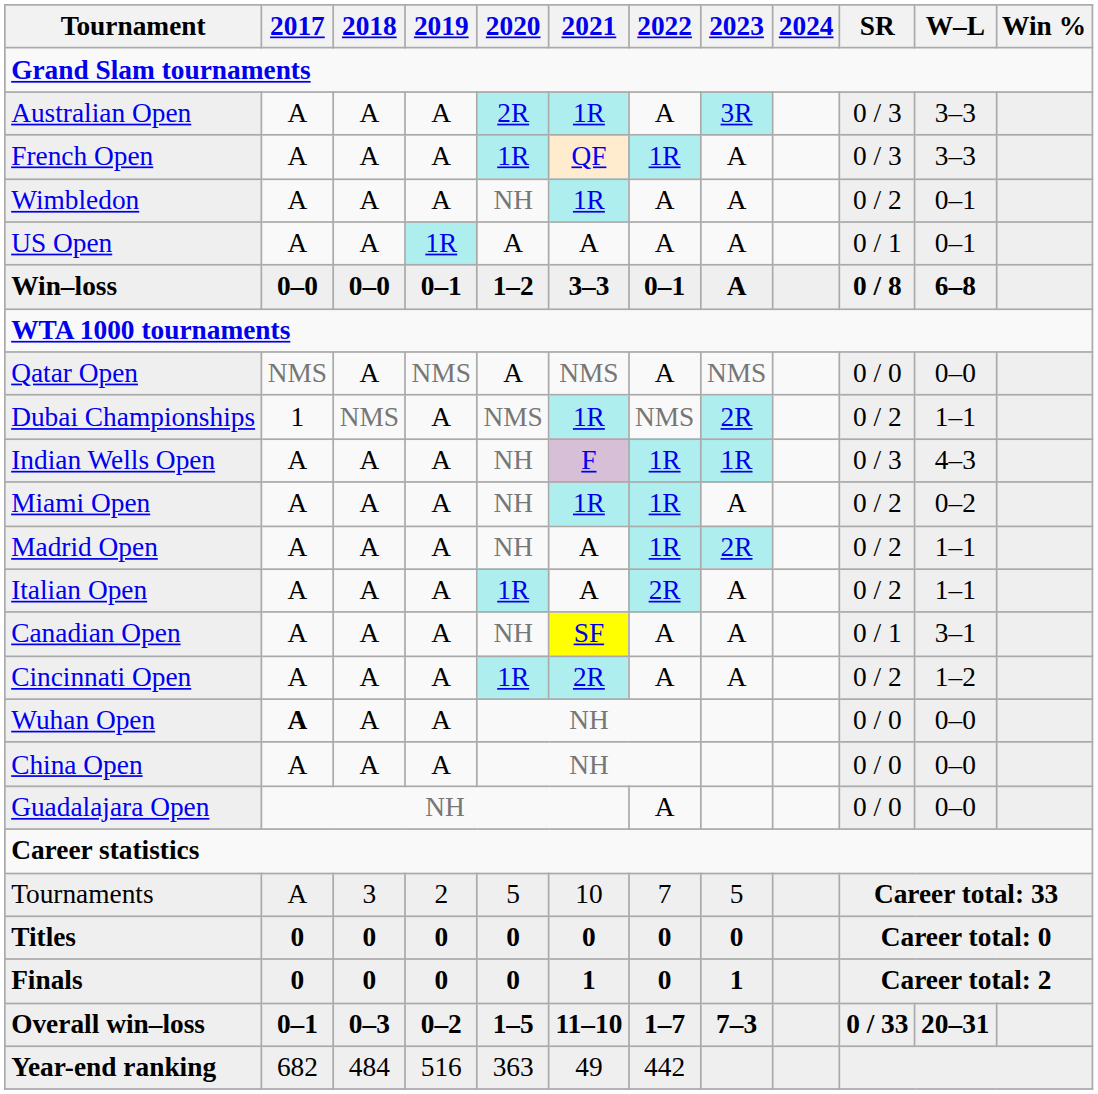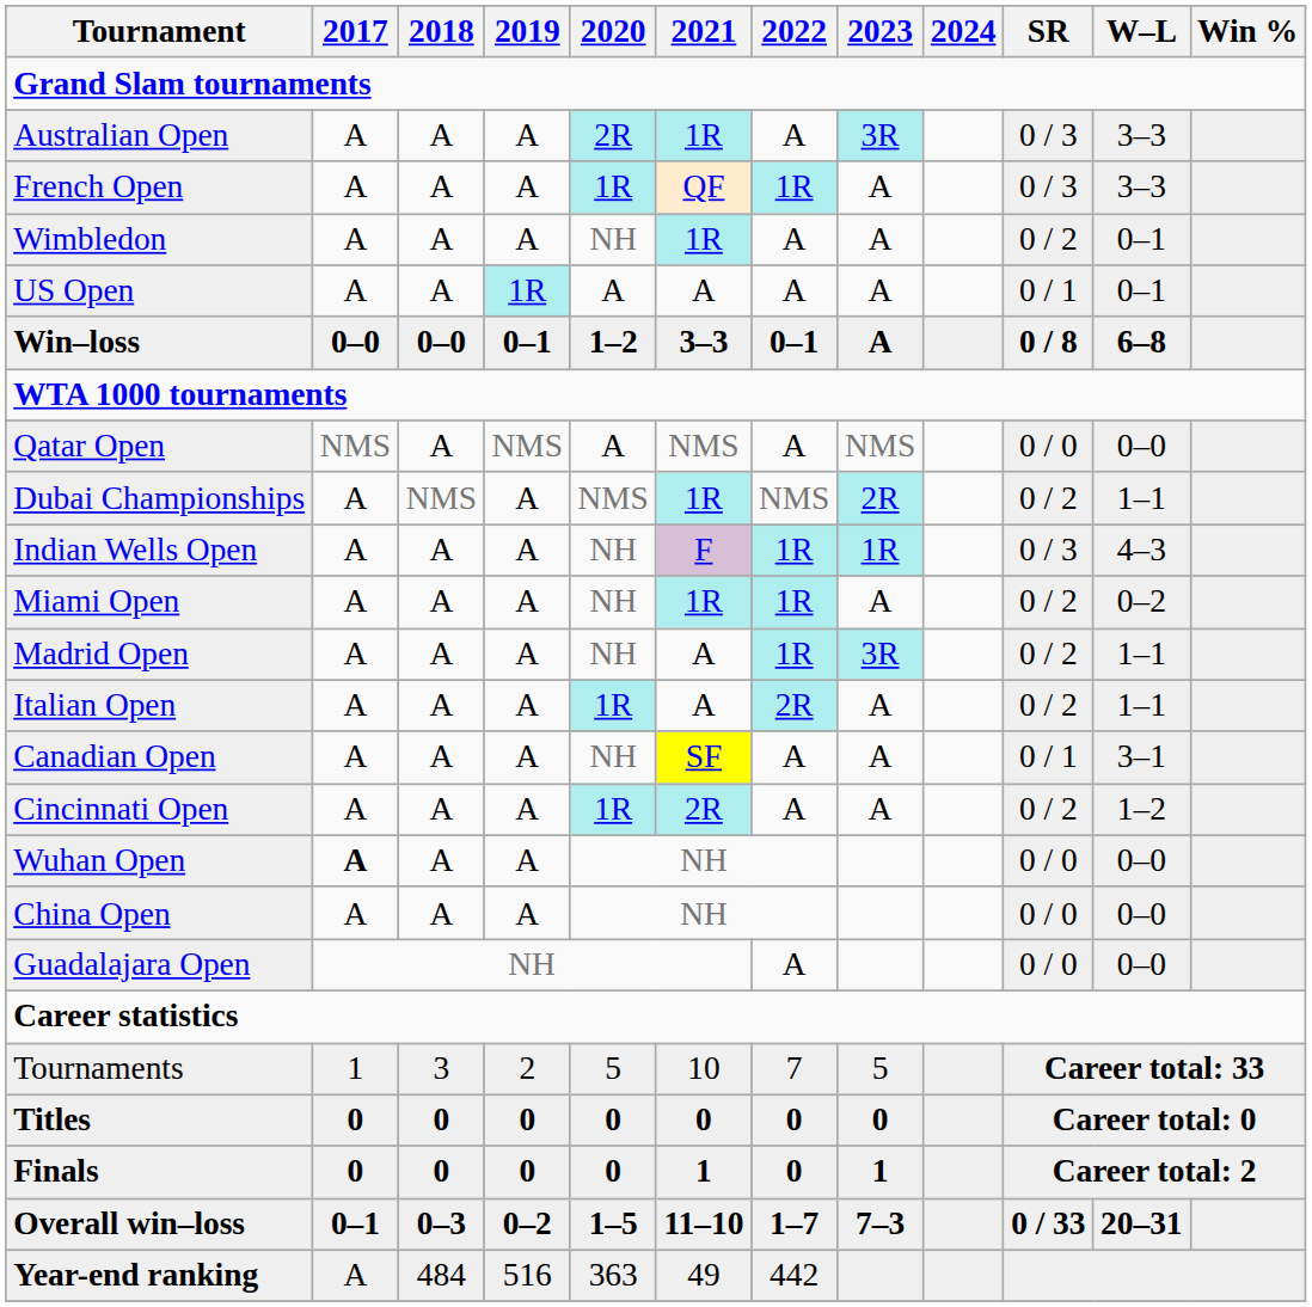Dubai Championships | 2017: 1 -> A
Madrid Open | 2023: 2R -> 3R
Tournaments | 2017: A -> 1
Year-end ranking | 2017: 682 -> A
